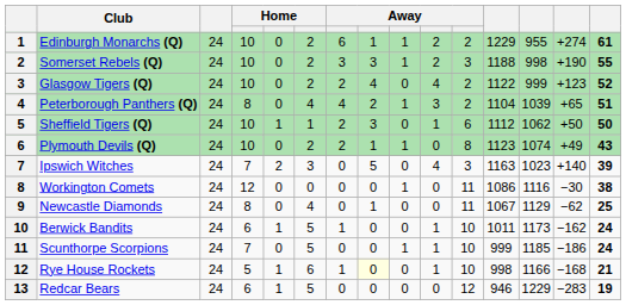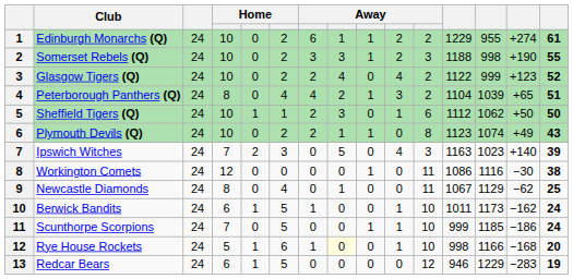Rye House Rockets | column 15: 21 -> 20
